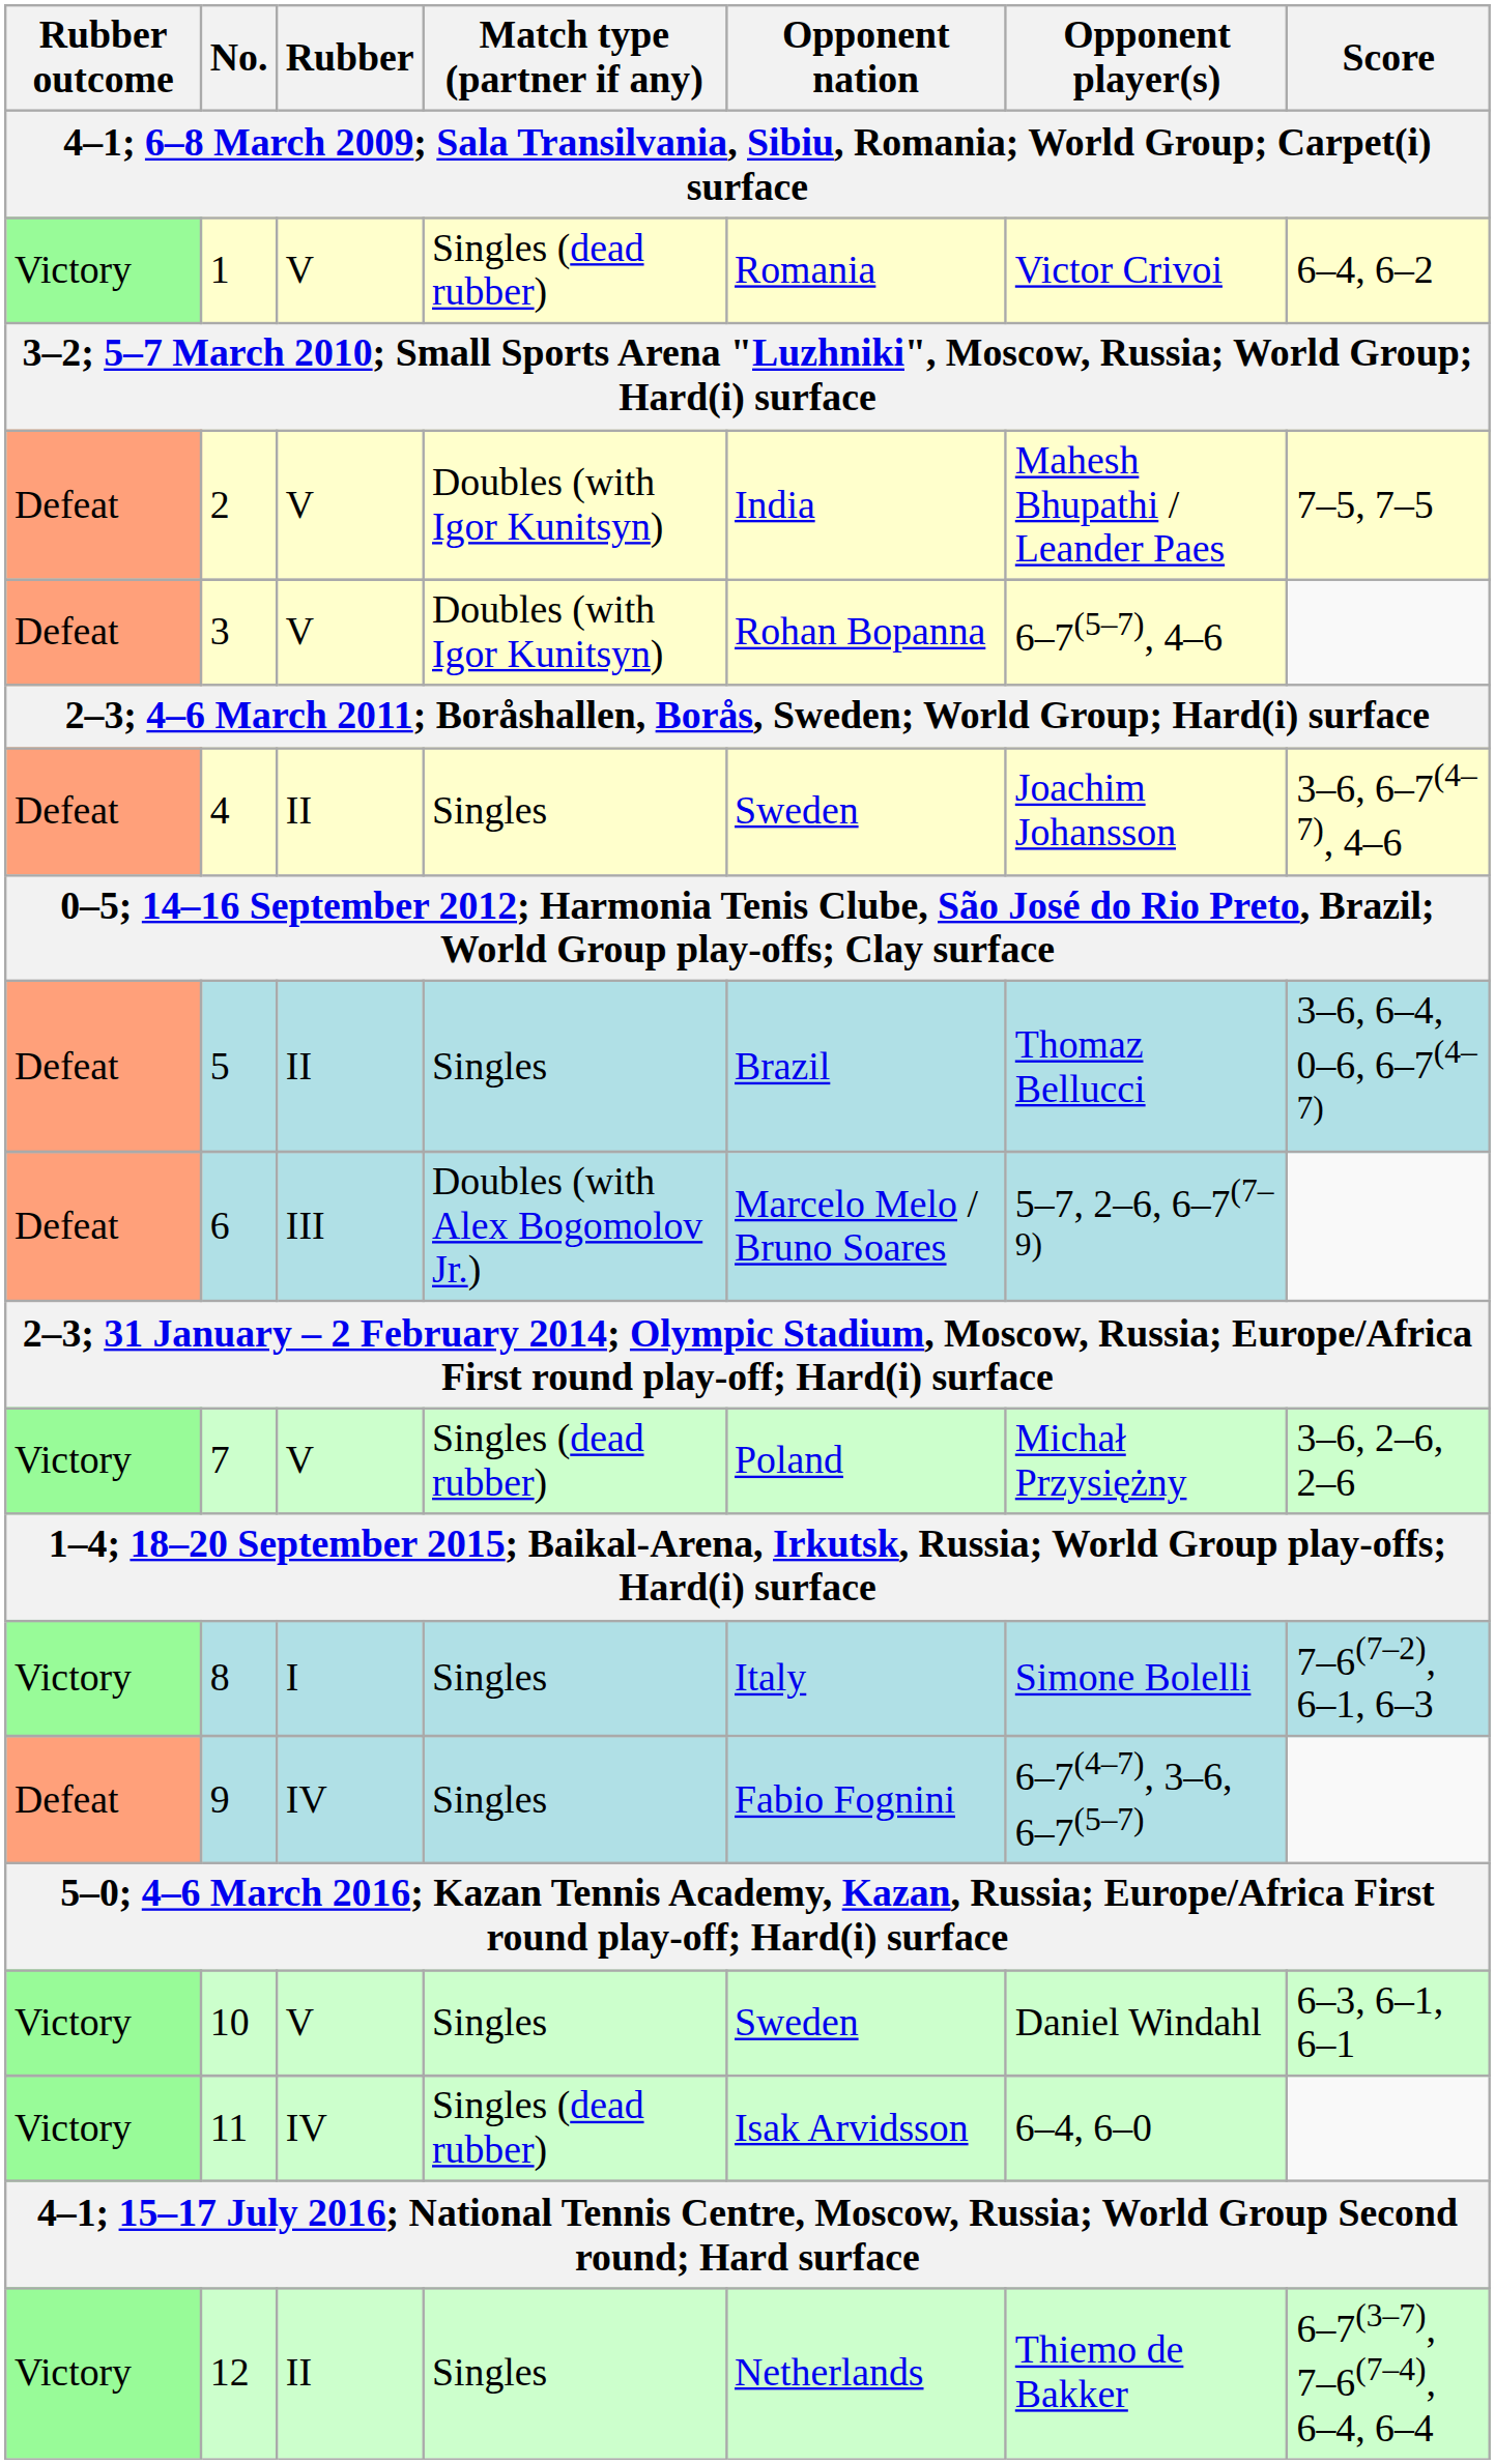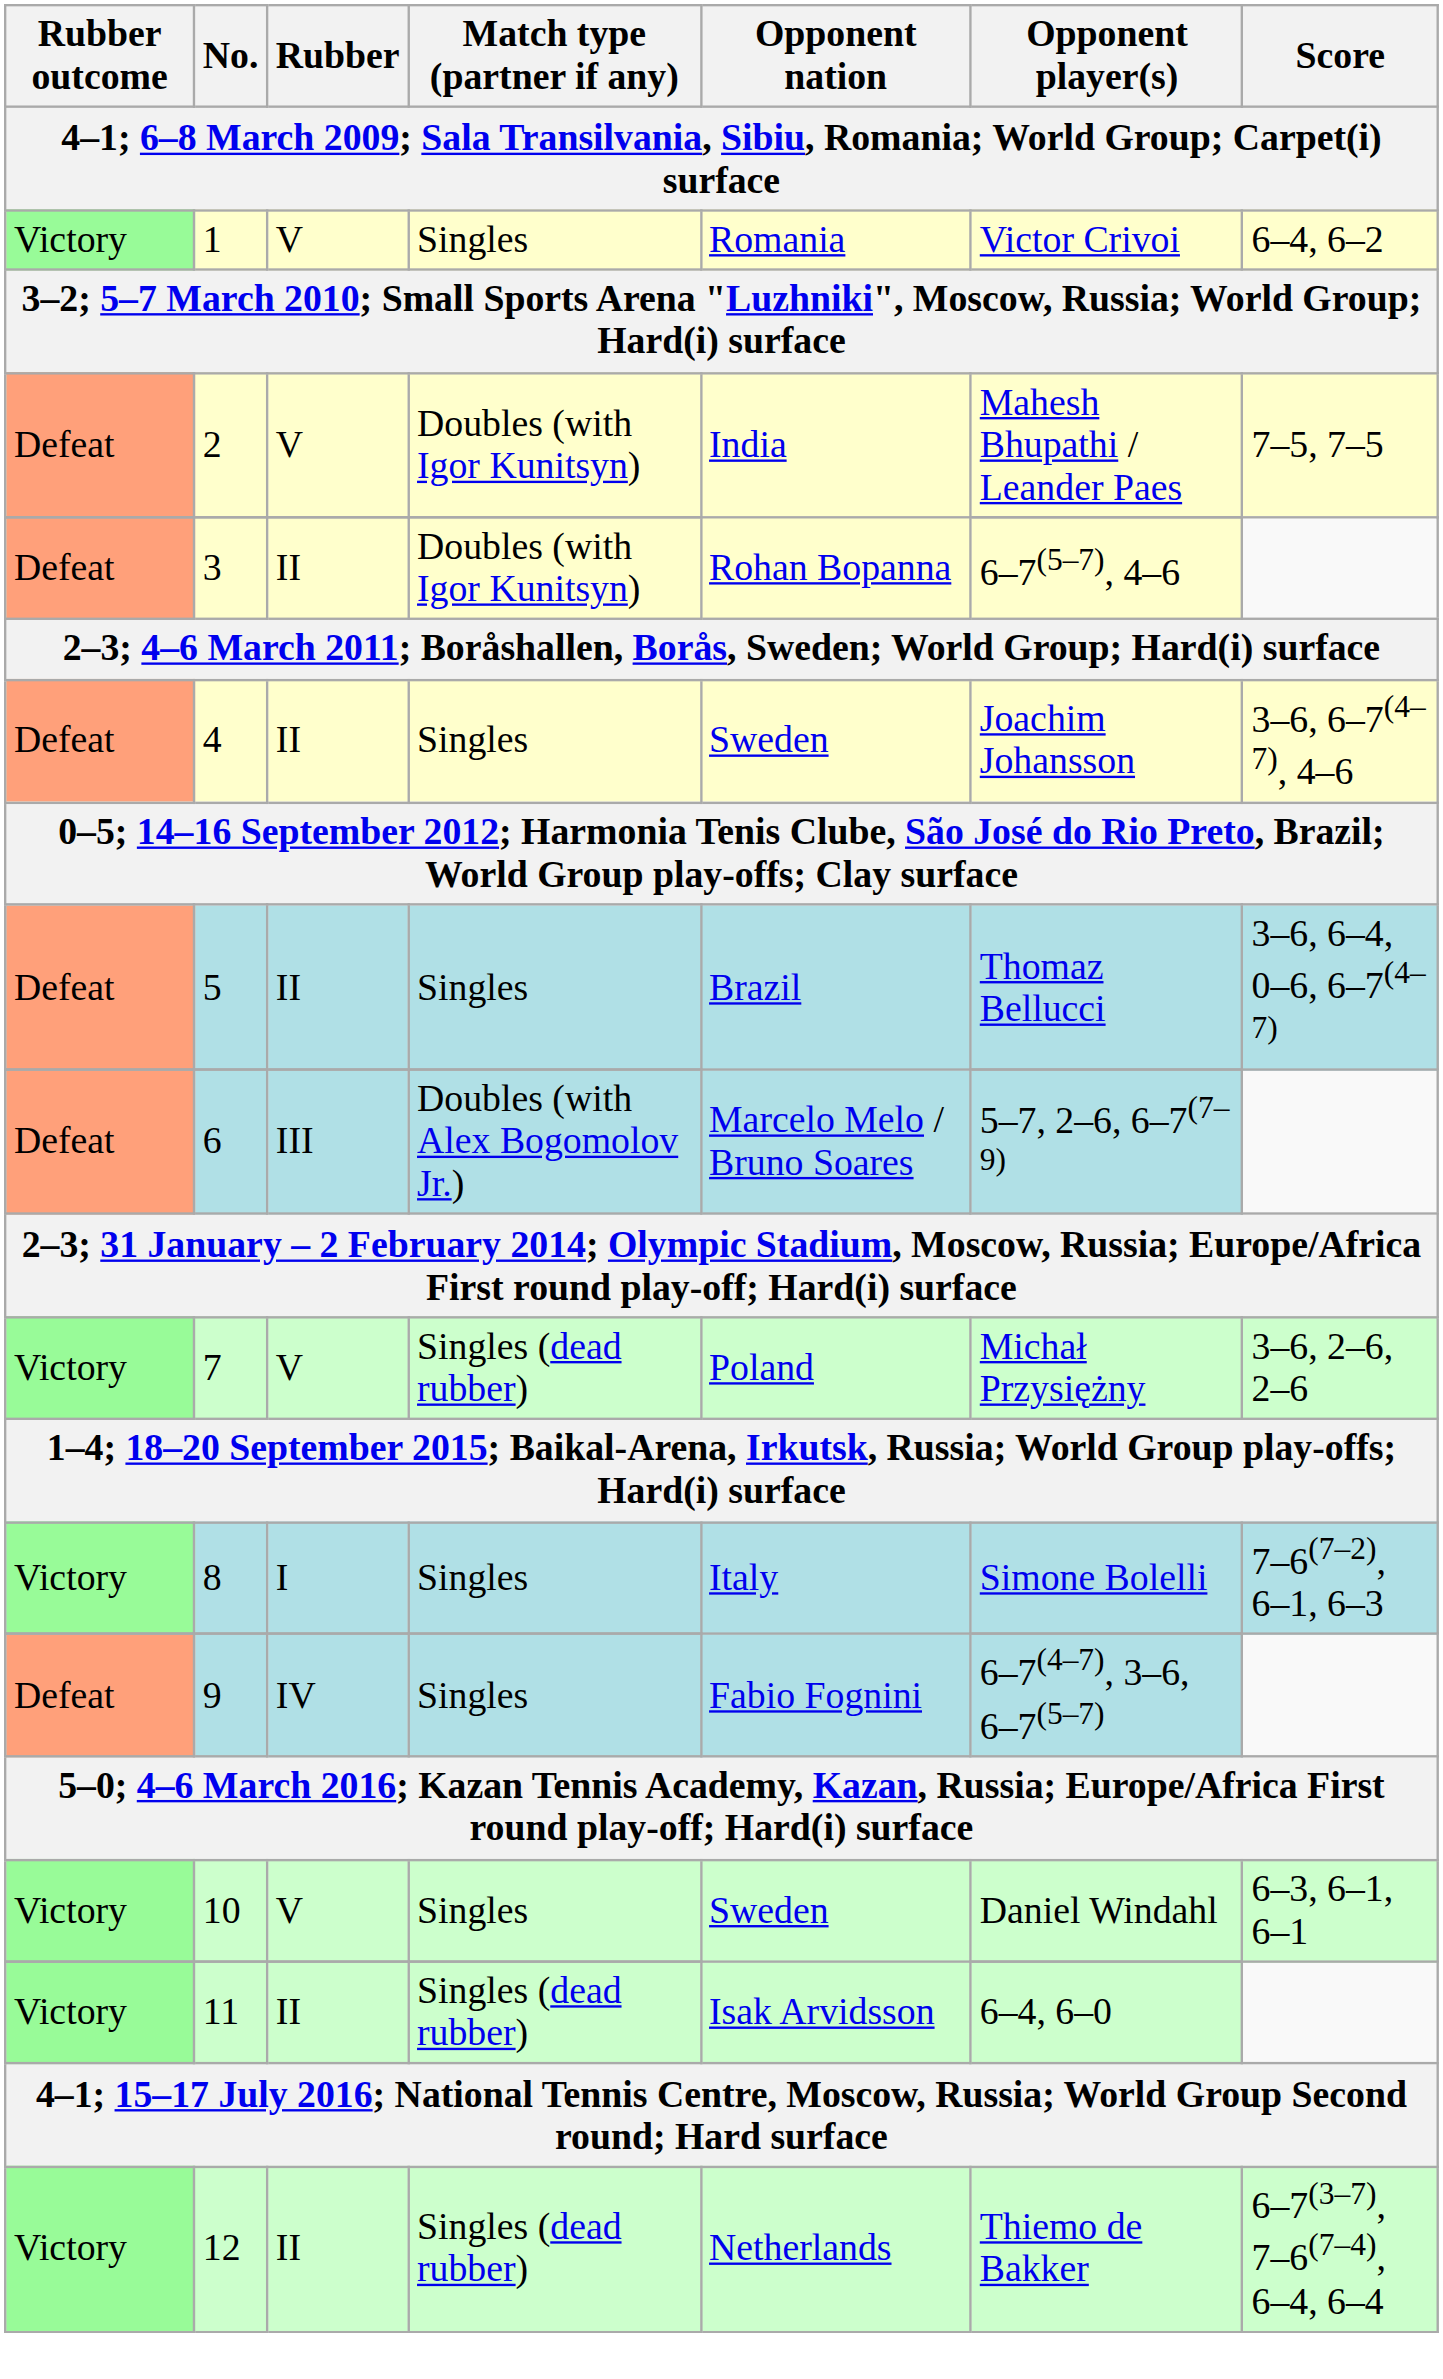1 | Match type (partner if any): Singles (dead rubber) -> Singles
3 | Rubber: V -> II
11 | Rubber: IV -> II
12 | Match type (partner if any): Singles -> Singles (dead rubber)
